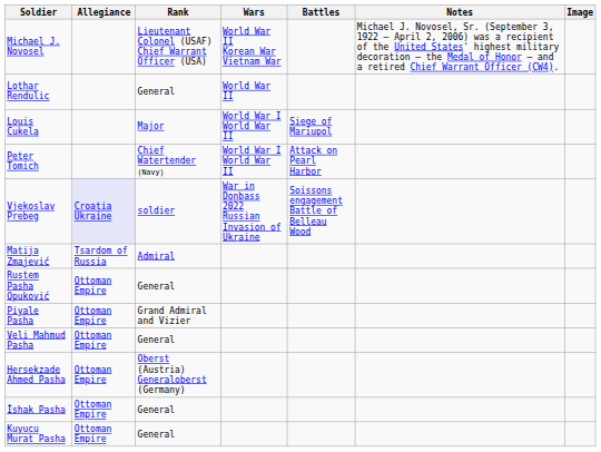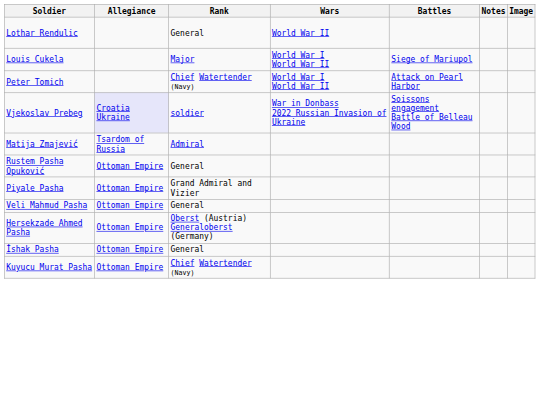- row: Michael J. Novosel | Lieutenant Colonel (USAF) Chief Warrant Officer (USA) | World War II Korean War Vietnam War | Michael J. Novosel, Sr. (September 3, 1922 – April 2, 2006) was a recipient of the United States' highest military decoration — the Medal of Honor — and a retired Chief Warrant Officer (CW4).
Kuyucu Murat Pasha | Rank: General -> Chief Watertender (Navy)
